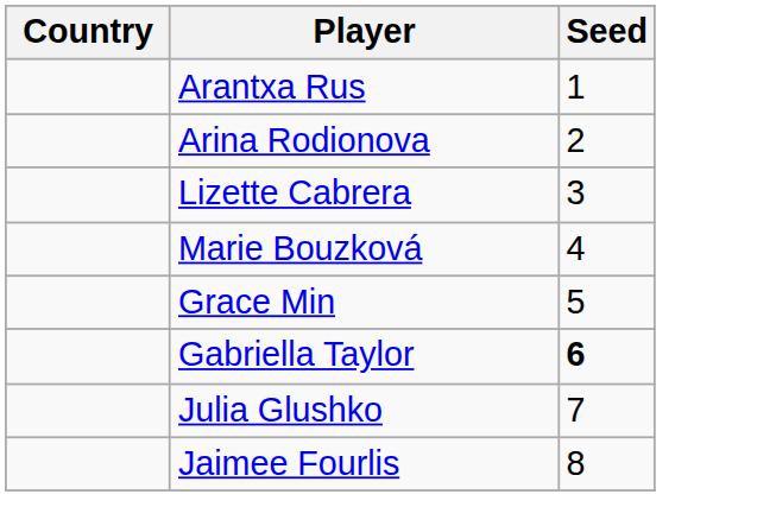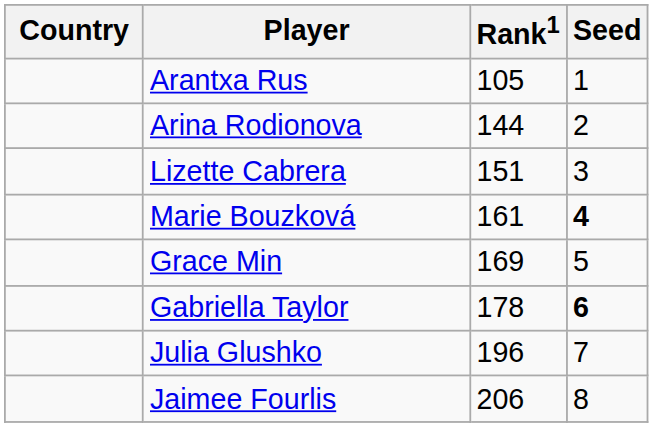+ column: Rank1 | 105 | 144 | 151 | 161 | 169 | 178 | 196 | 206
Marie Bouzková | Seed: normal -> bold
